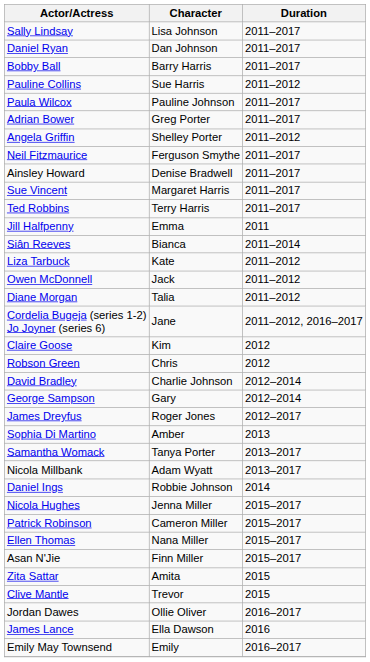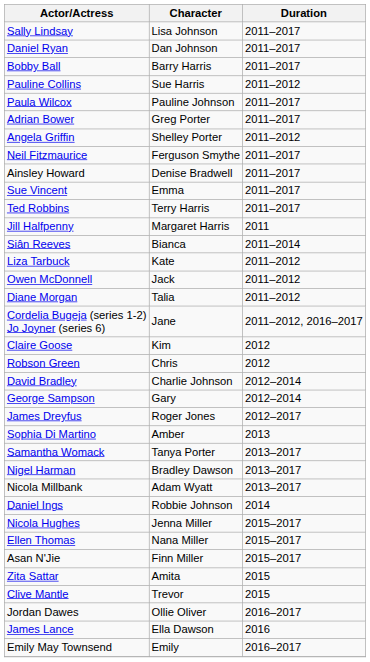Sue Vincent | Character: Margaret Harris -> Emma
Jill Halfpenny | Character: Emma -> Margaret Harris
+ row: Nigel Harman | Bradley Dawson | 2013–2017
- row: Patrick Robinson | Cameron Miller | 2015–2017
